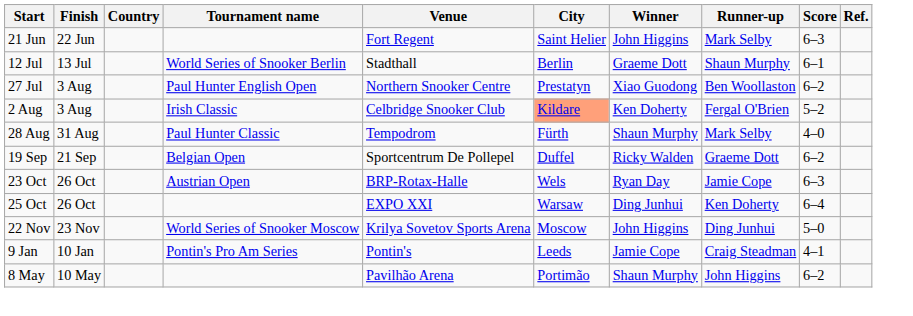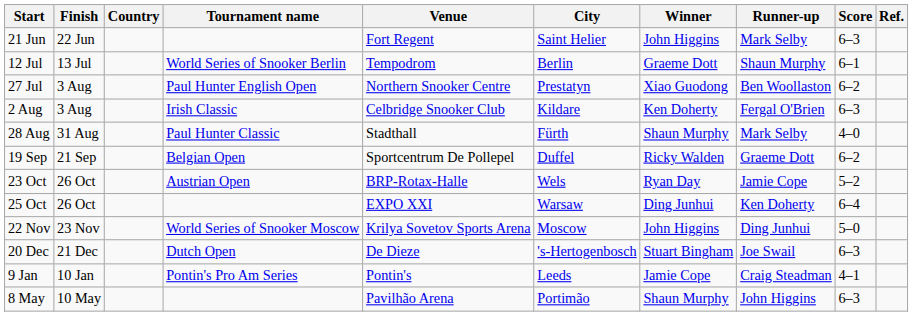12 Jul | Venue: Stadthall -> Tempodrom
2 Aug | City: lightsalmon background -> no background
2 Aug | Score: 5–2 -> 6–3
28 Aug | Venue: Tempodrom -> Stadthall
23 Oct | Score: 6–3 -> 5–2
+ row: 20 Dec | 21 Dec | Dutch Open | De Dieze | 's-Hertogenbosch | Stuart Bingham | Joe Swail | 6–3
8 May | Score: 6–2 -> 6–3
